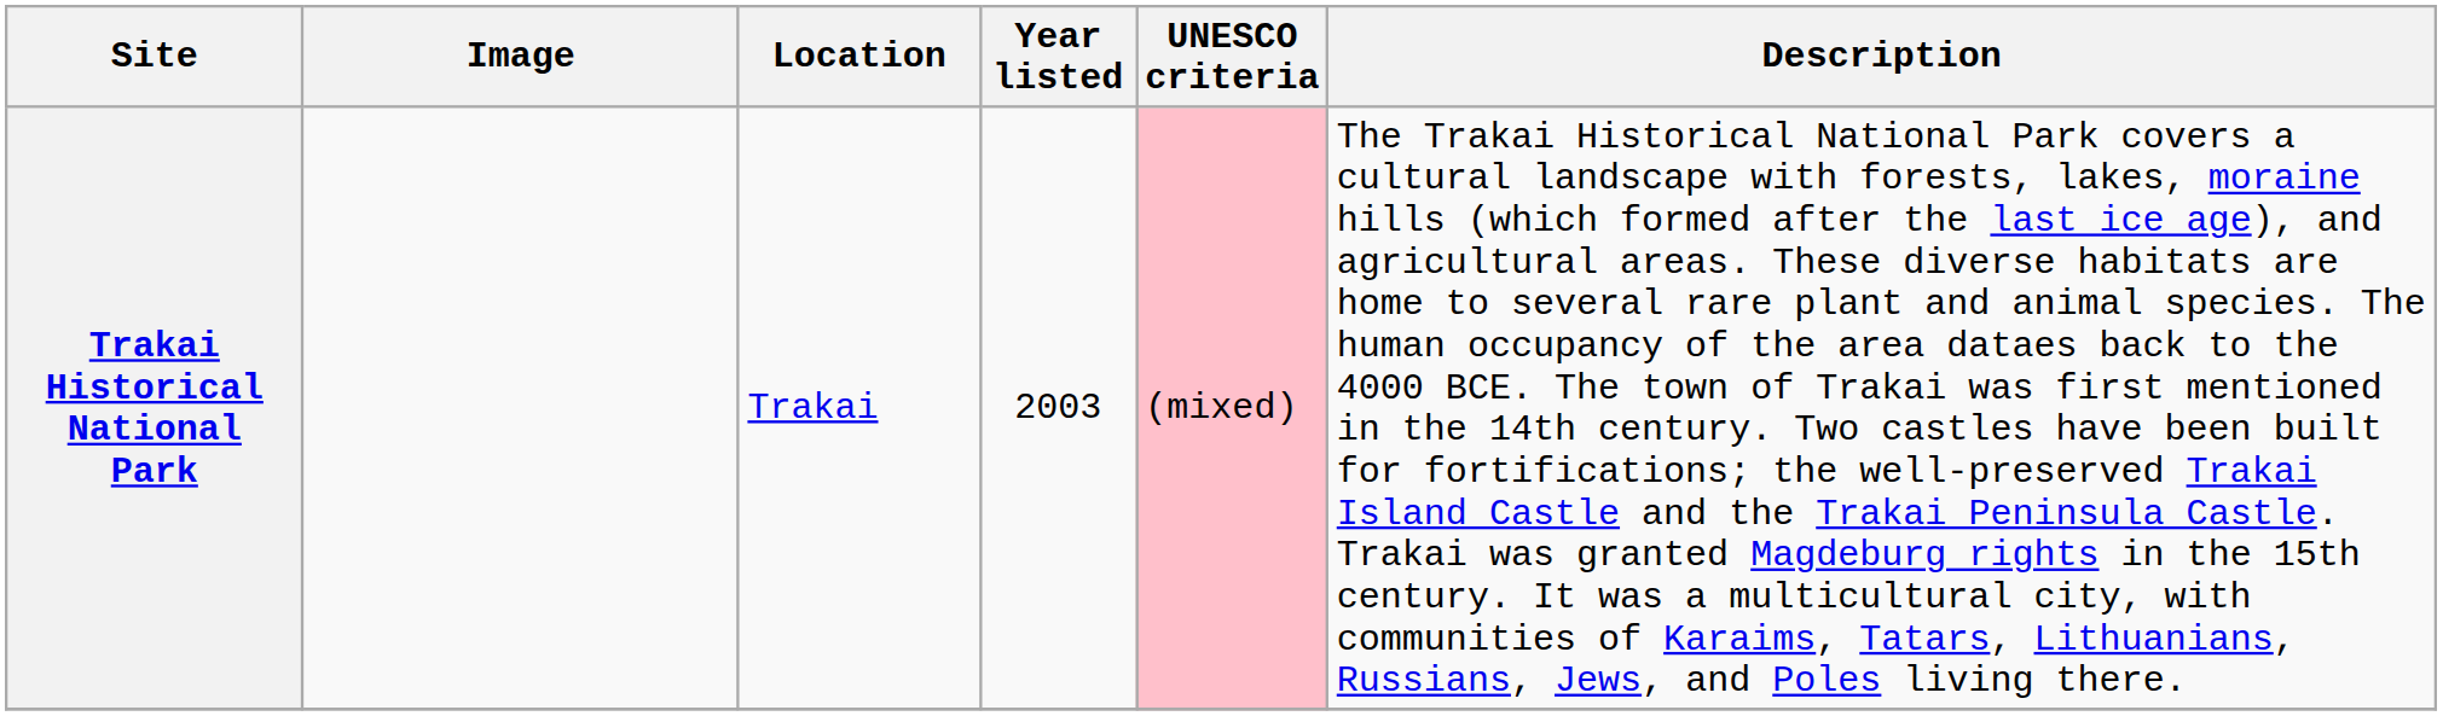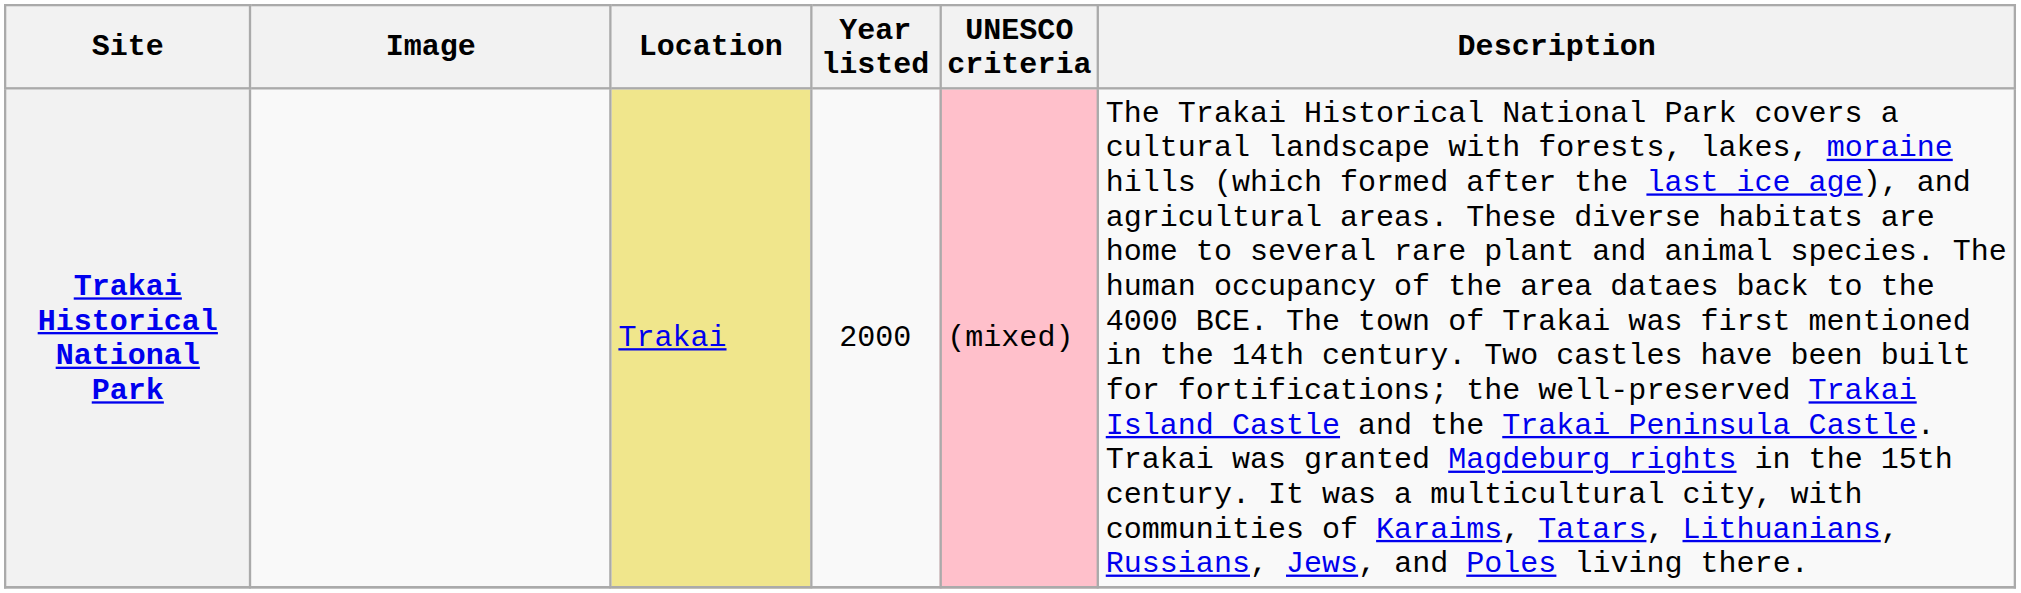Trakai Historical National Park | Location: no background -> khaki background
Trakai Historical National Park | Year listed: 2003 -> 2000
